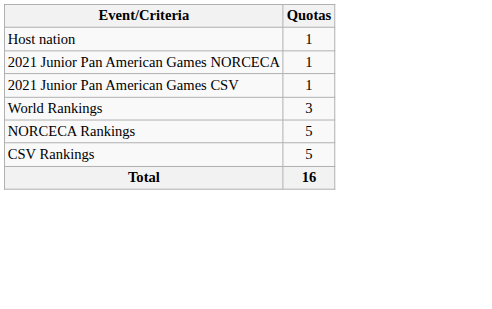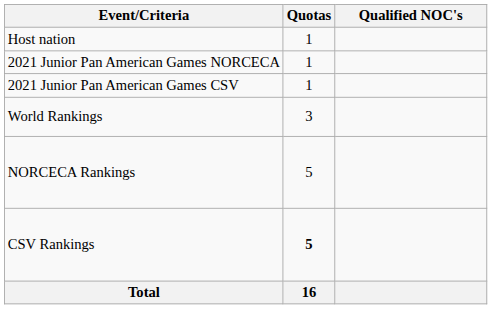+ column: Qualified NOC's
CSV Rankings | Quotas: normal -> bold
